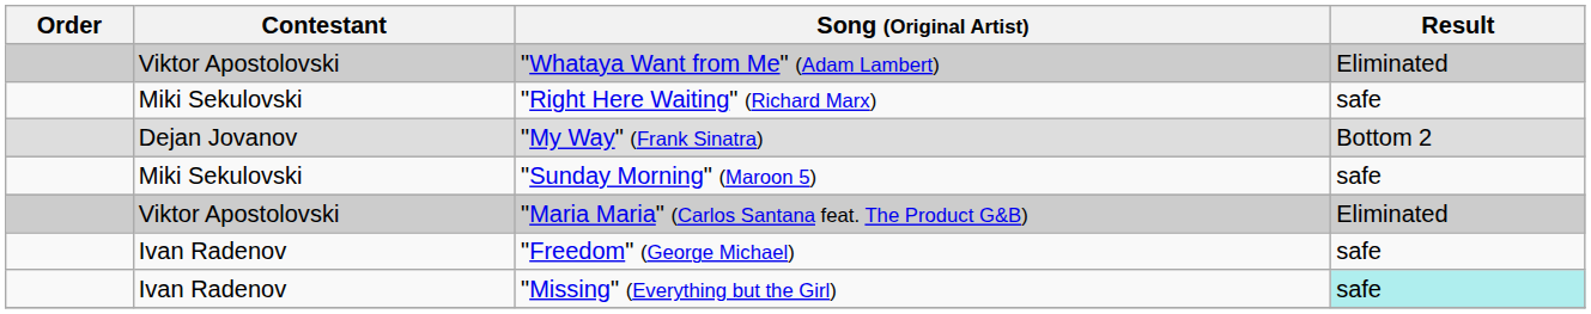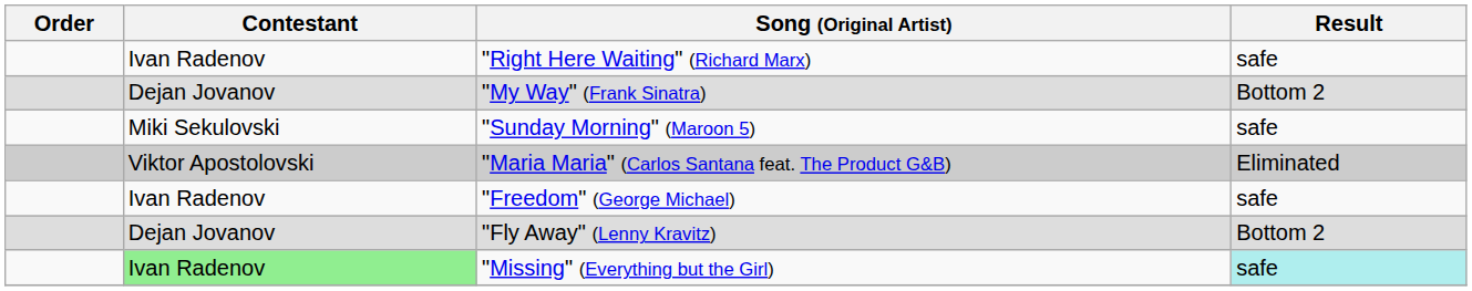- row: Viktor Apostolovski | "Whataya Want from Me" (Adam Lambert) | Eliminated
"Right Here Waiting" (Richard Marx) | Contestant: Miki Sekulovski -> Ivan Radenov
+ row: Dejan Jovanov | "Fly Away" (Lenny Kravitz) | Bottom 2
"Missing" (Everything but the Girl) | Contestant: no background -> lightgreen background
